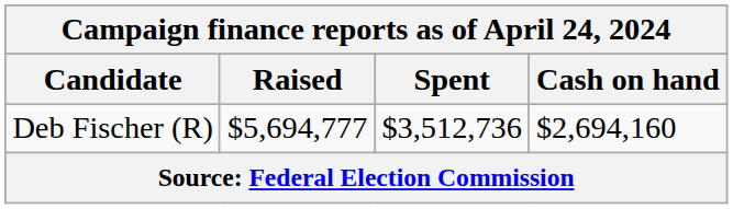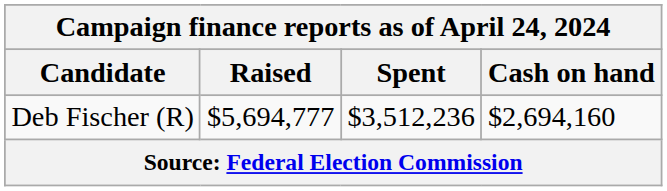Deb Fischer (R) | Spent: $3,512,736 -> $3,512,236
